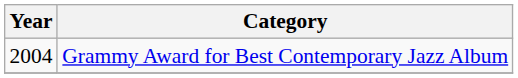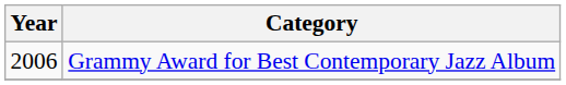Grammy Award for Best Contemporary Jazz Album | Year: 2004 -> 2006
